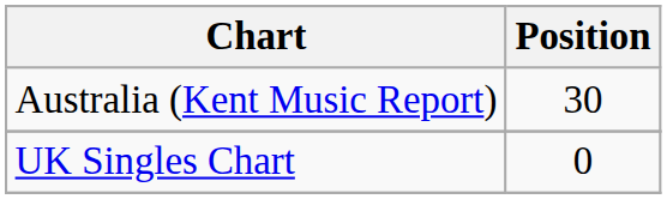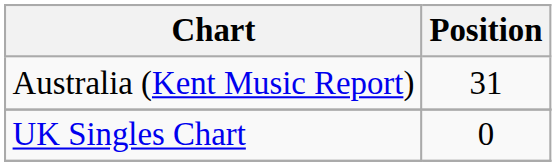Australia (Kent Music Report) | Position: 30 -> 31
